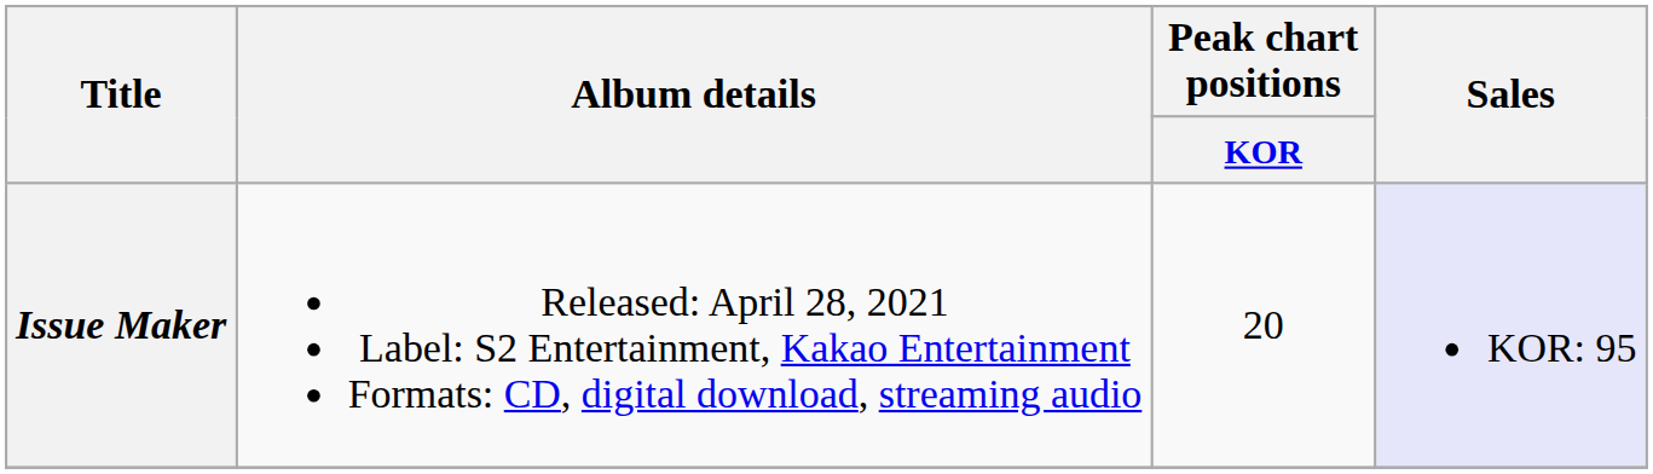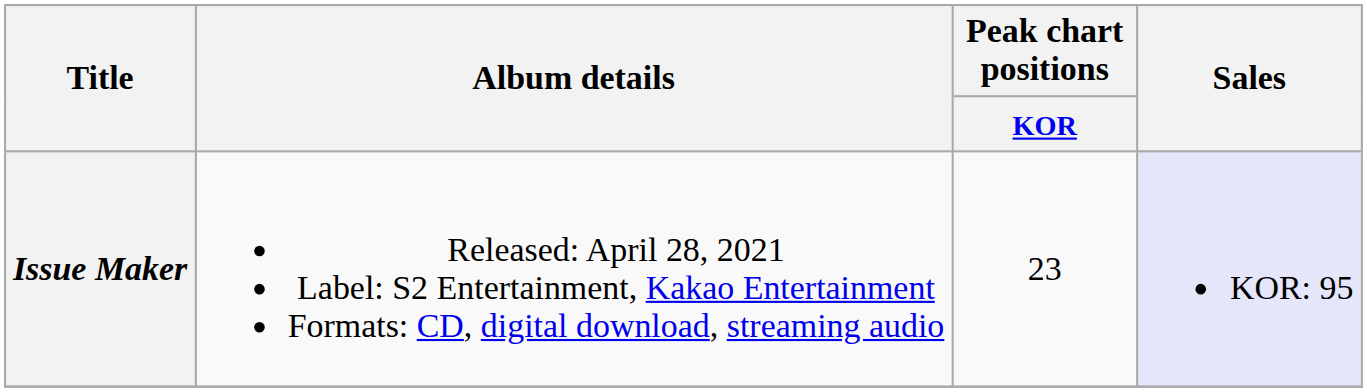Issue Maker | Peak chart positions / KOR: 20 -> 23
